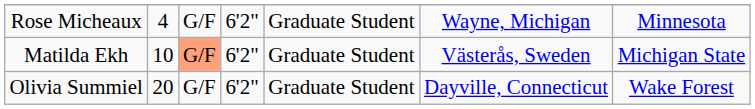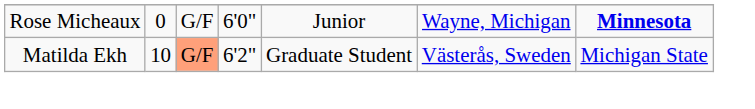Rose Micheaux | column 2: 4 -> 0
Rose Micheaux | column 4: 6'2" -> 6'0"
Rose Micheaux | column 5: Graduate Student -> Junior
Rose Micheaux | column 7: normal -> bold
- row: Olivia Summiel | 20 | G/F | 6'2" | Graduate Student | Dayville, Connecticut | Wake Forest
